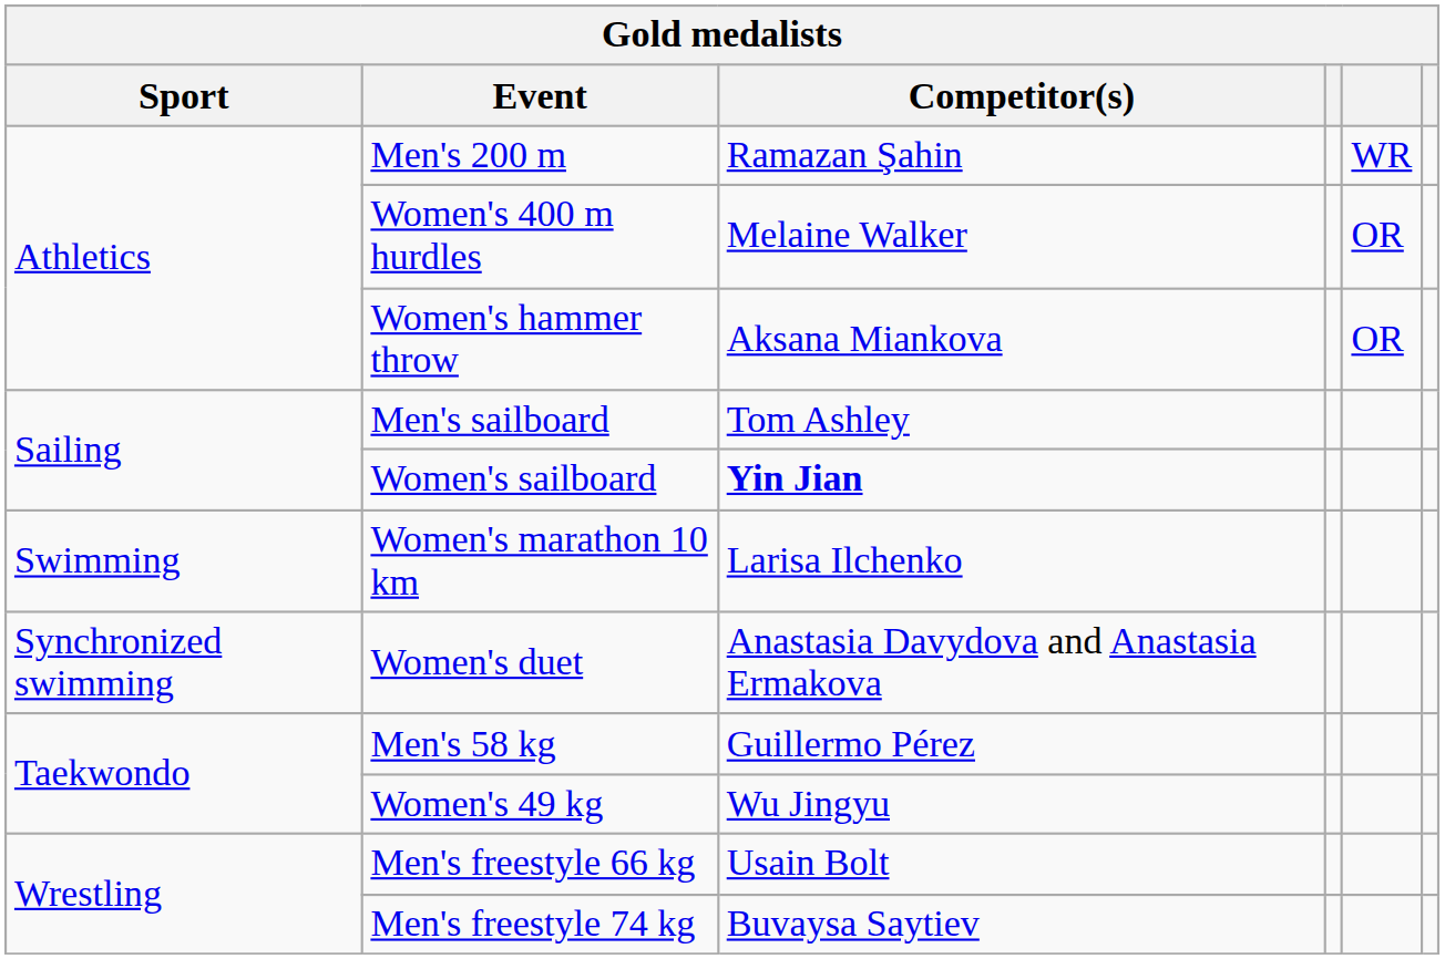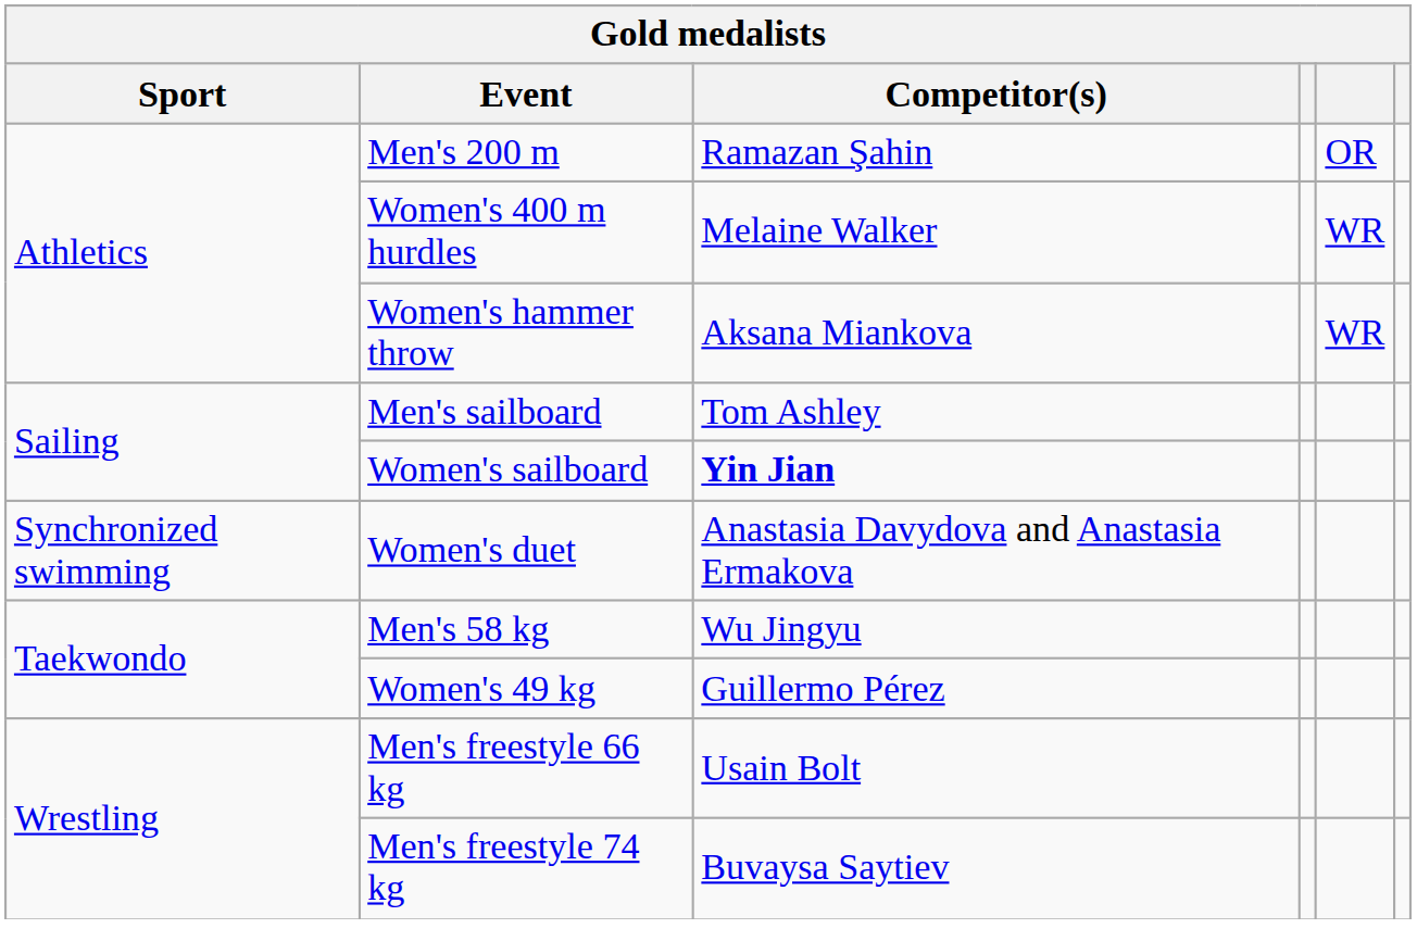Men's 200 m | column 5: WR -> OR
Women's 400 m hurdles | column 5: OR -> WR
Women's hammer throw | column 5: OR -> WR
- row: Swimming | Women's marathon 10 km | Larisa Ilchenko
Men's 58 kg | Competitor(s): Guillermo Pérez -> Wu Jingyu
Women's 49 kg | Competitor(s): Wu Jingyu -> Guillermo Pérez
